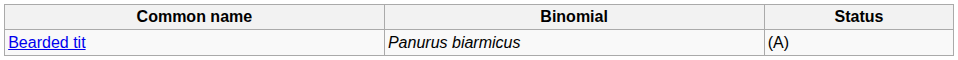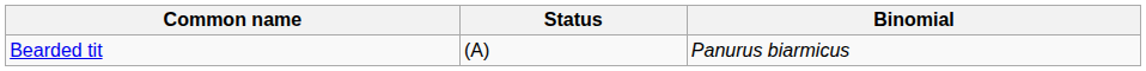columns swapped: Binomial <-> Status
